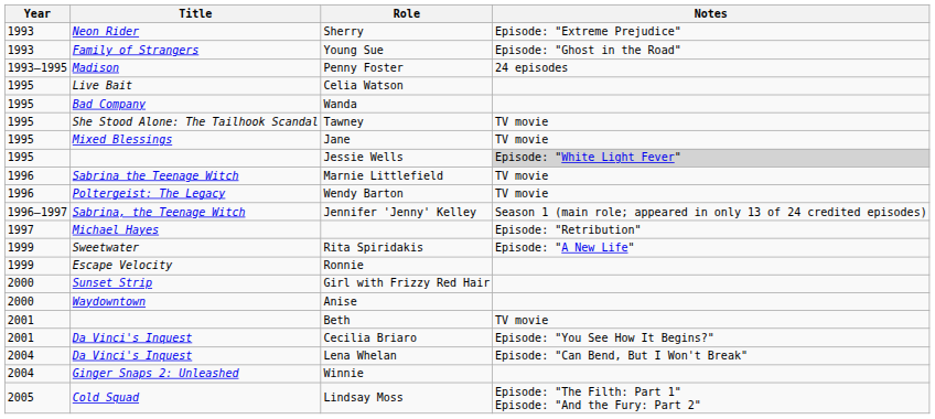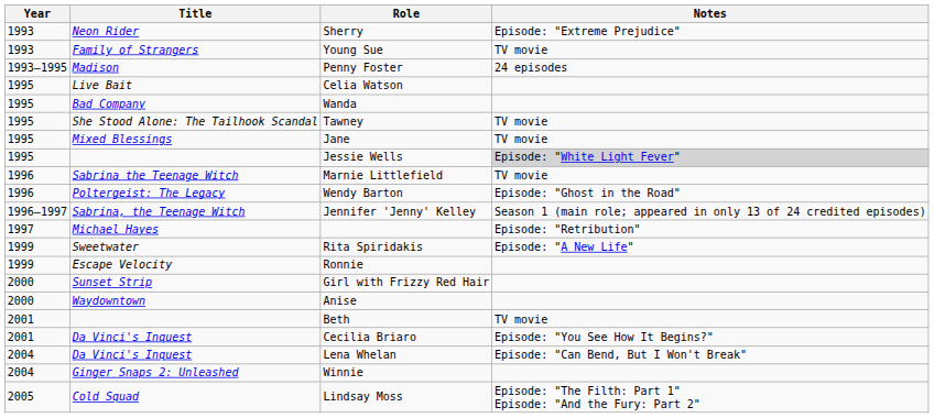Young Sue | Notes: Episode: "Ghost in the Road" -> TV movie
Wendy Barton | Notes: TV movie -> Episode: "Ghost in the Road"
